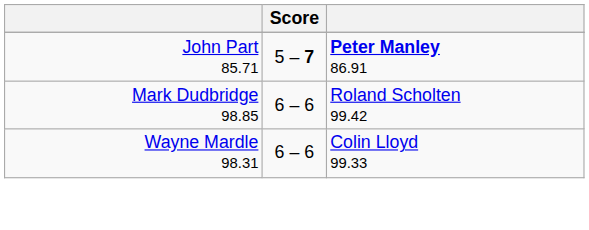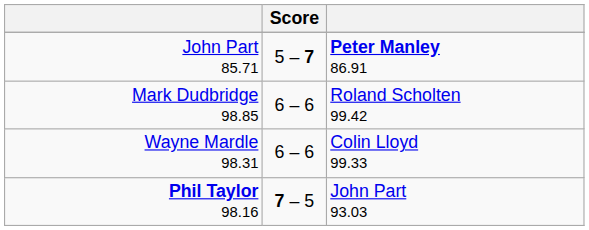+ row: Phil Taylor 98.16 | 7 – 5 | John Part 93.03
